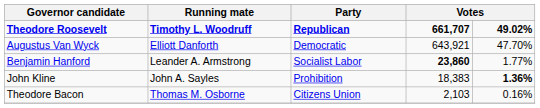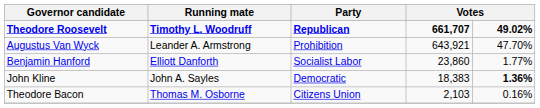Augustus Van Wyck | Running mate: Elliott Danforth -> Leander A. Armstrong
Augustus Van Wyck | Party: Democratic -> Prohibition
Benjamin Hanford | Running mate: Leander A. Armstrong -> Elliott Danforth
Benjamin Hanford | column 4: bold -> normal
John Kline | Party: Prohibition -> Democratic
